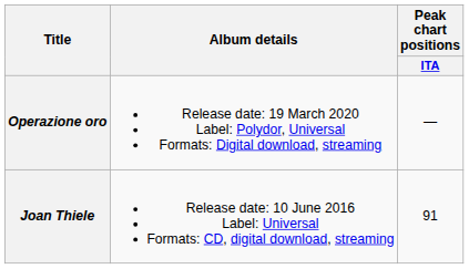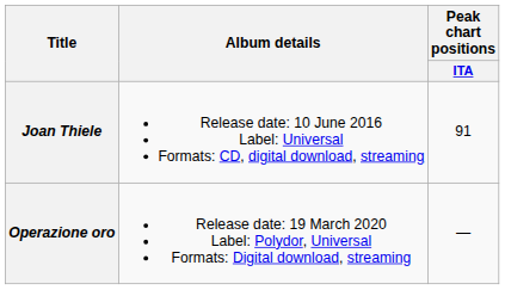rows swapped: Joan Thiele <-> Operazione oro
